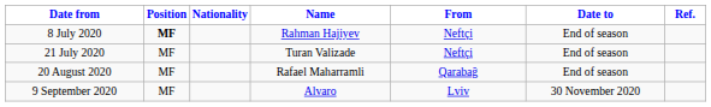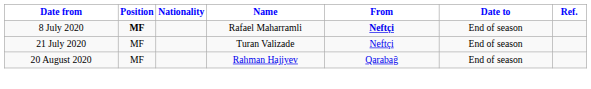8 July 2020 | Name: Rahman Hajiyev -> Rafael Maharramli
8 July 2020 | From: normal -> bold
20 August 2020 | Name: Rafael Maharramli -> Rahman Hajiyev
- row: 9 September 2020 | MF | Alvaro | Lviv | 30 November 2020
